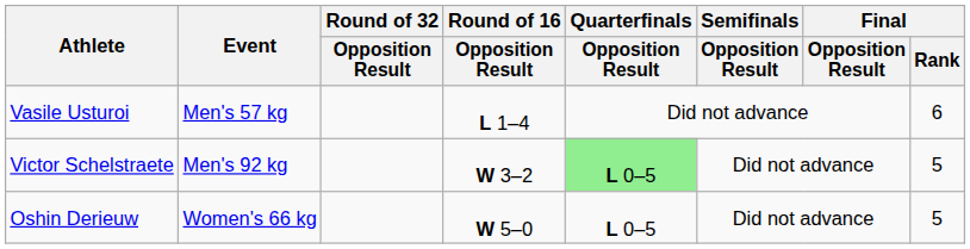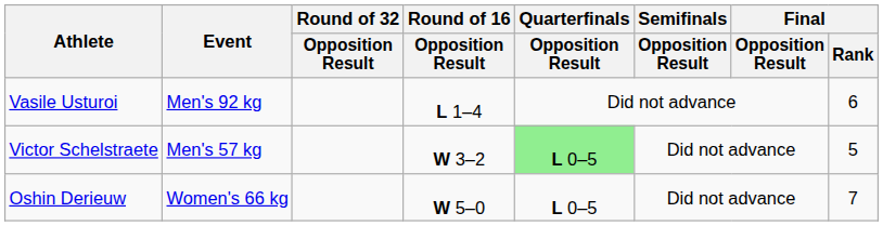Vasile Usturoi | Event: Men's 57 kg -> Men's 92 kg
Victor Schelstraete | Event: Men's 92 kg -> Men's 57 kg
Oshin Derieuw | Final / Rank: 5 -> 7
